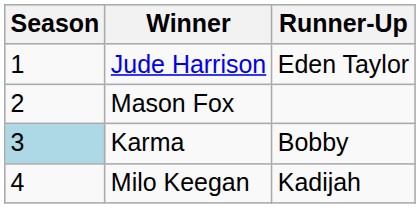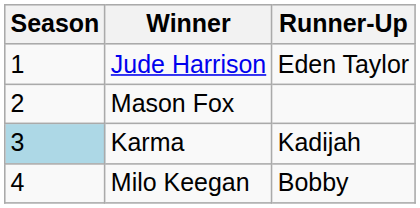Karma | Runner-Up: Bobby -> Kadijah
Milo Keegan | Runner-Up: Kadijah -> Bobby
